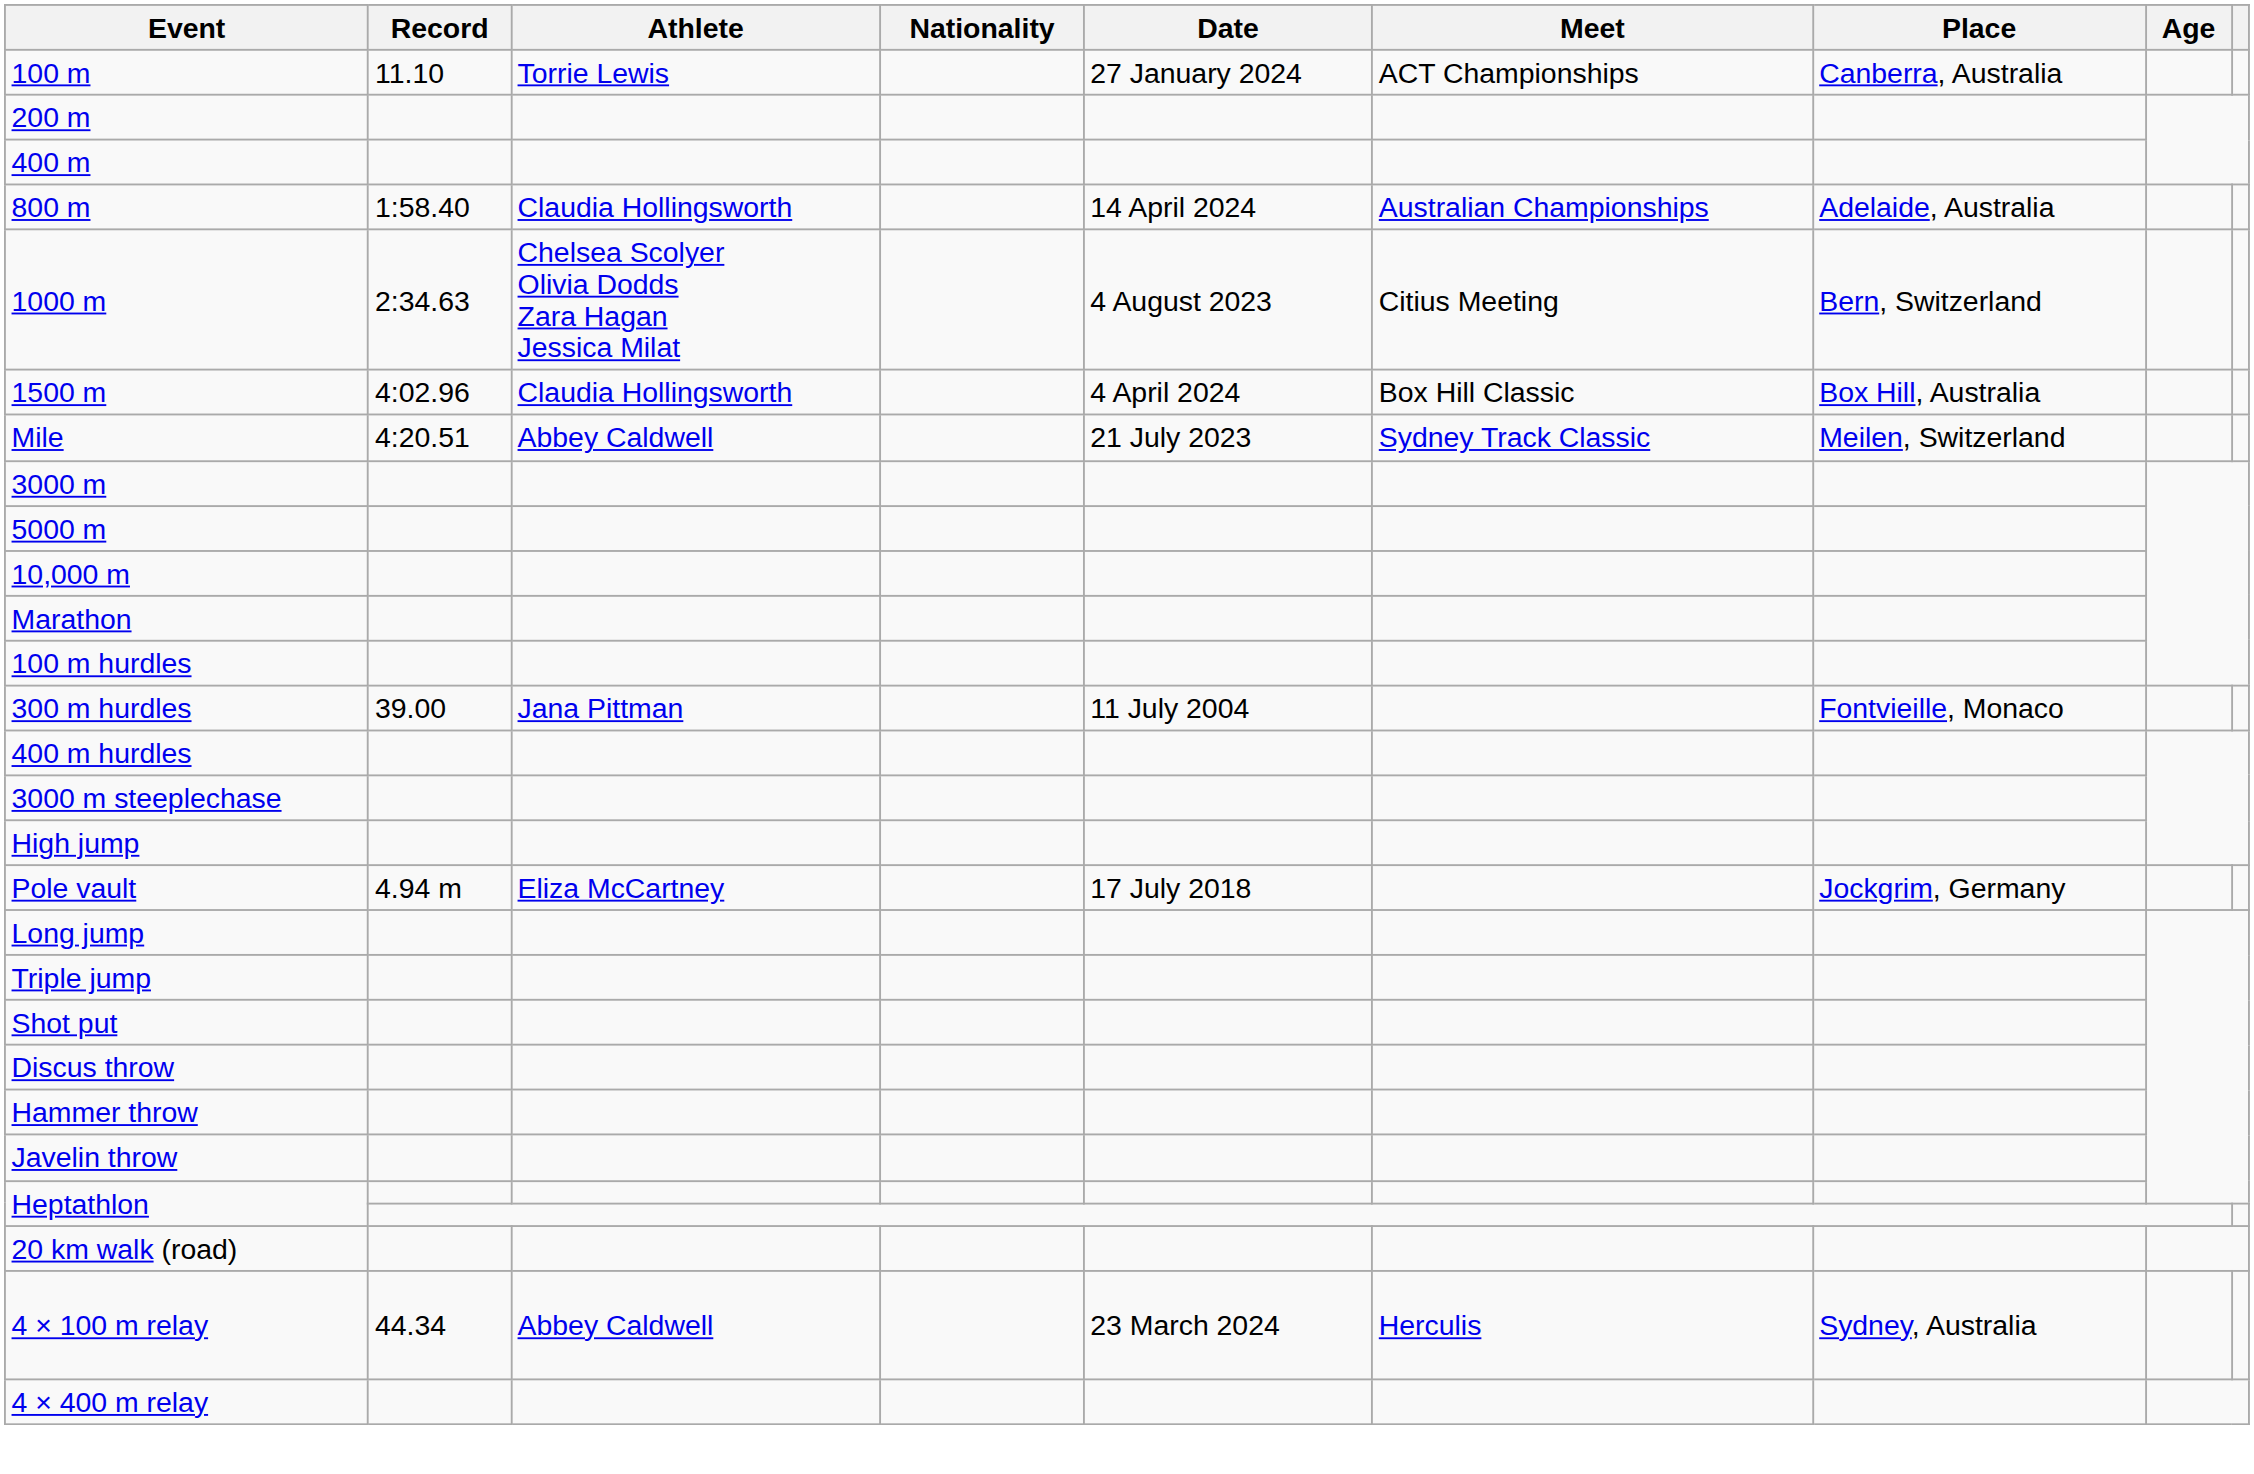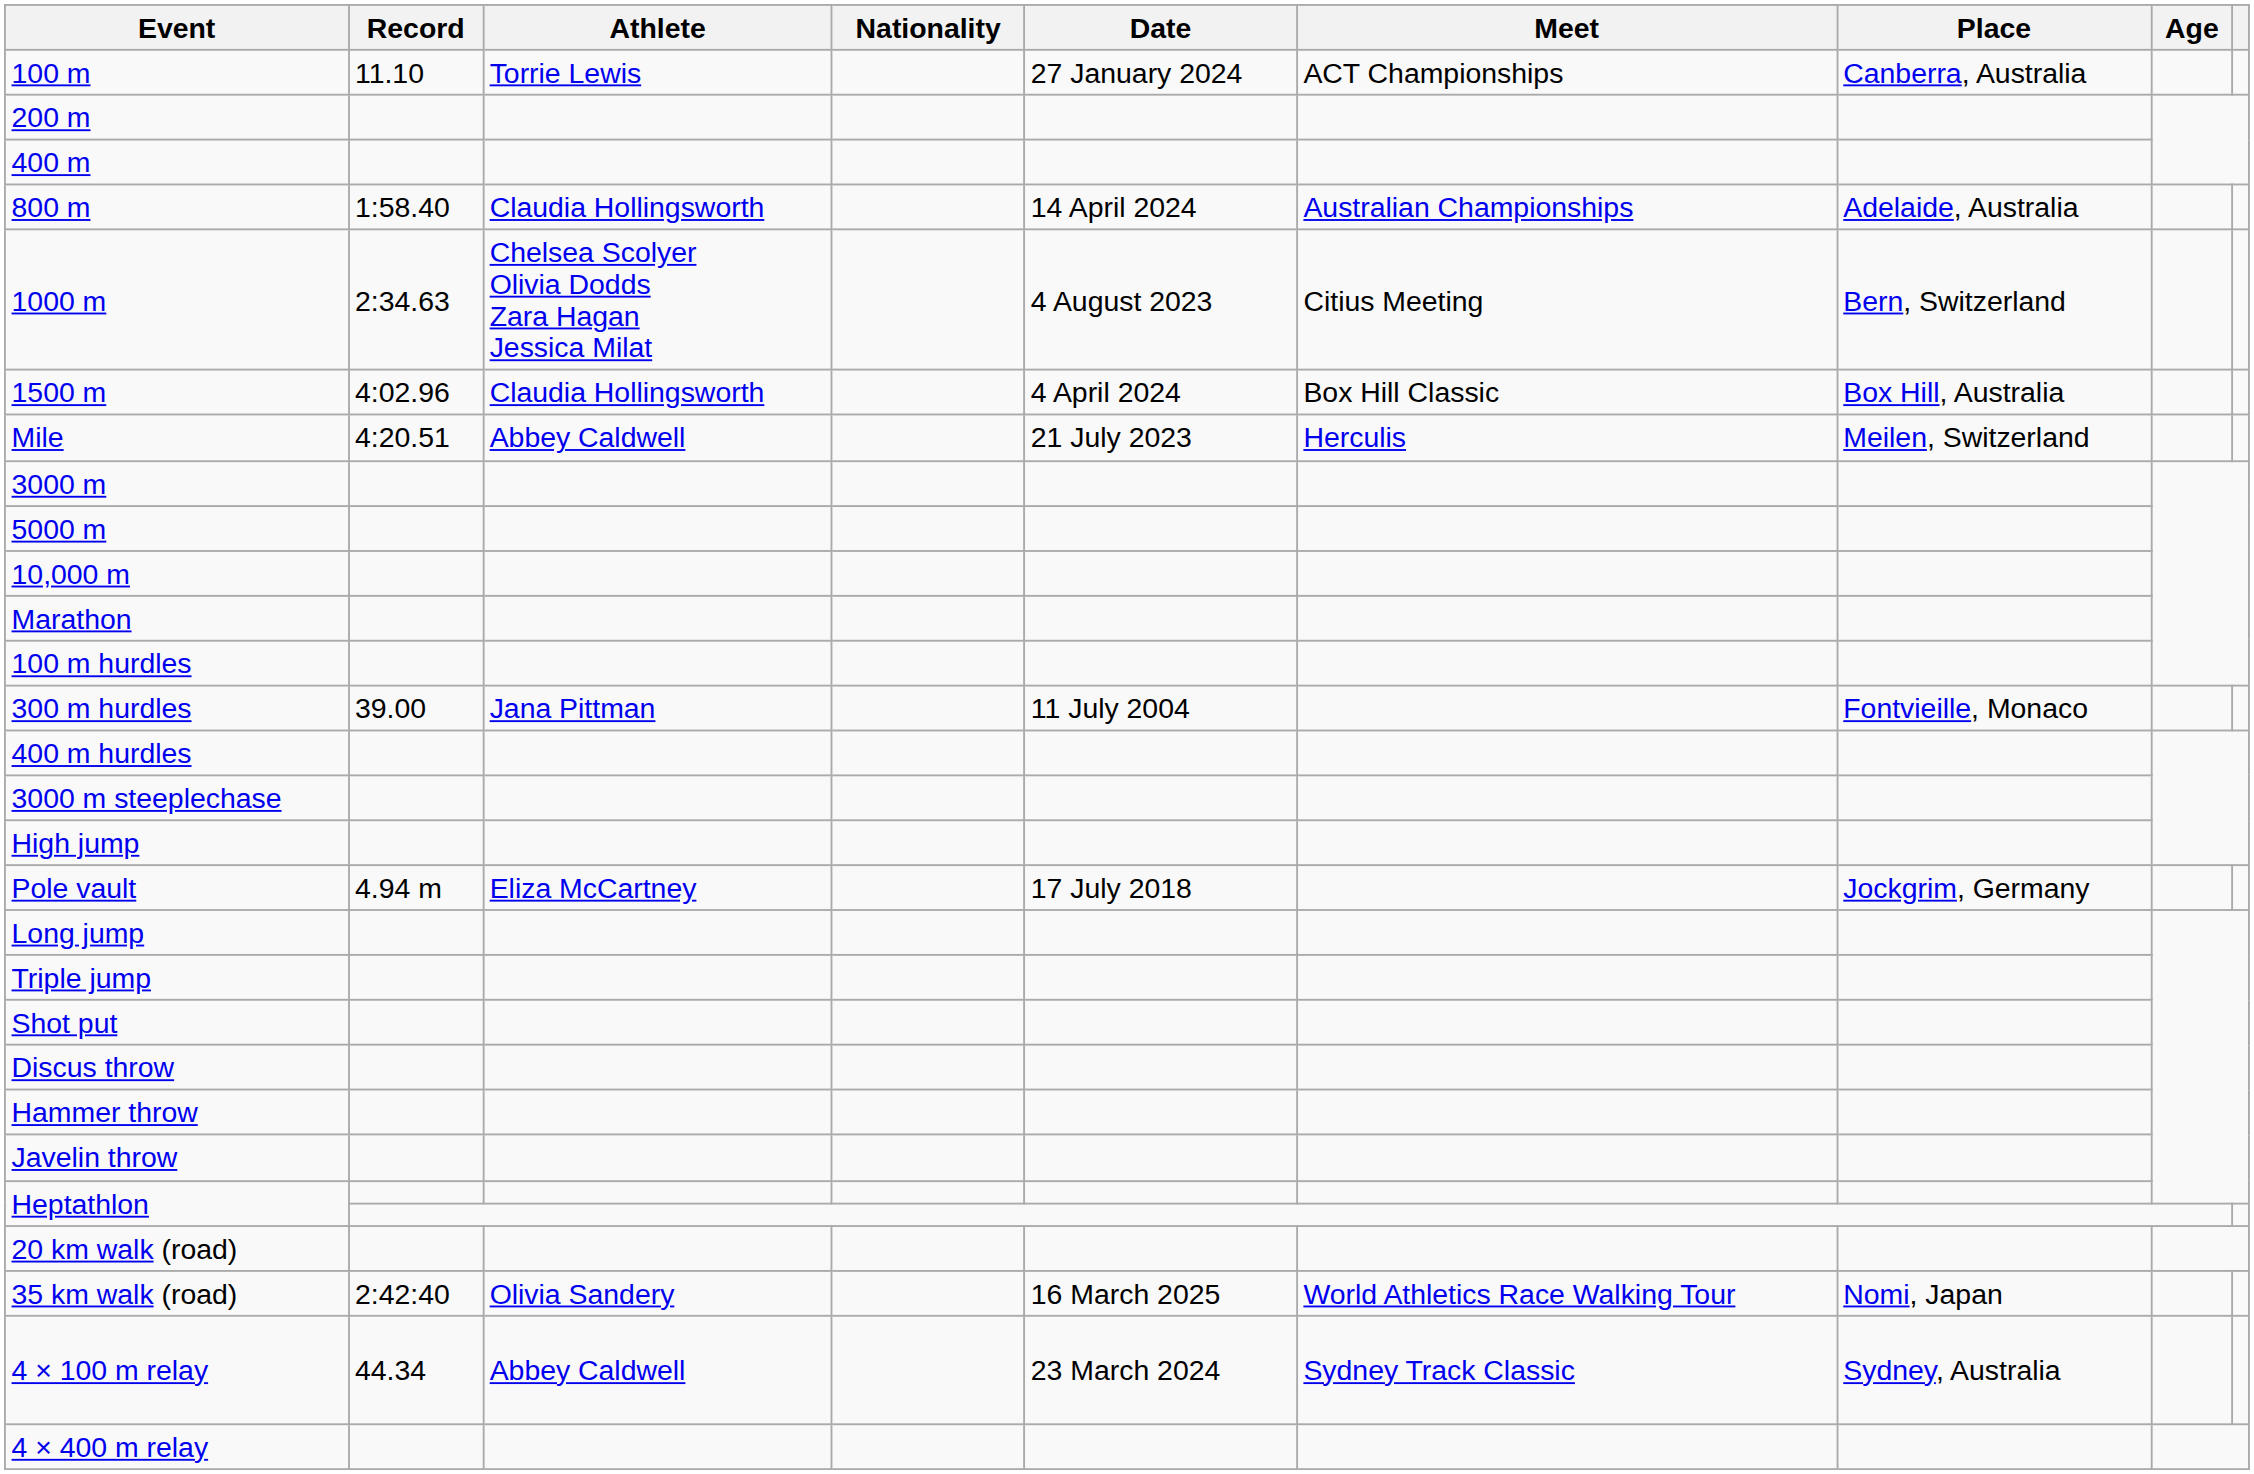Mile | Meet: Sydney Track Classic -> Herculis
+ row: 35 km walk (road) | 2:42:40 | Olivia Sandery | 16 March 2025 | World Athletics Race Walking Tour | Nomi, Japan
4 × 100 m relay | Meet: Herculis -> Sydney Track Classic
